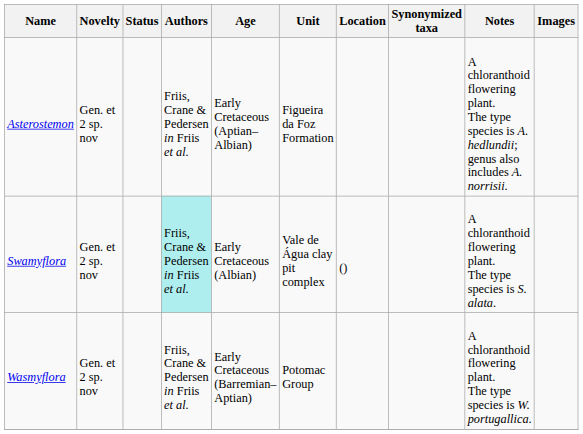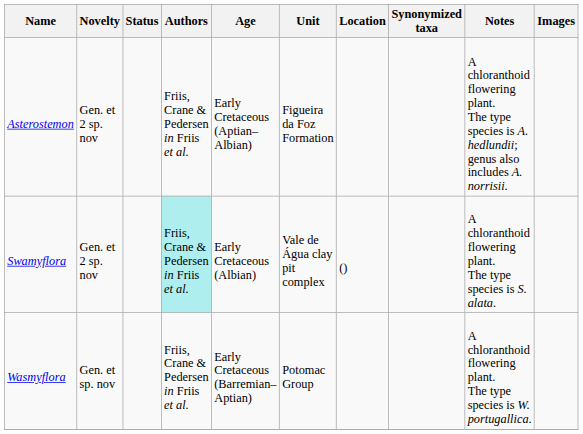Wasmyflora | Novelty: Gen. et 2 sp. nov -> Gen. et sp. nov
